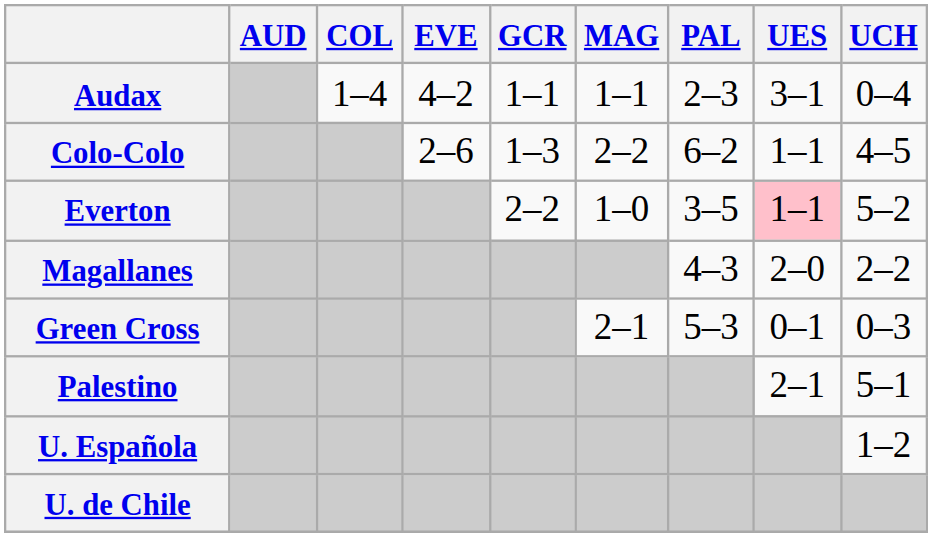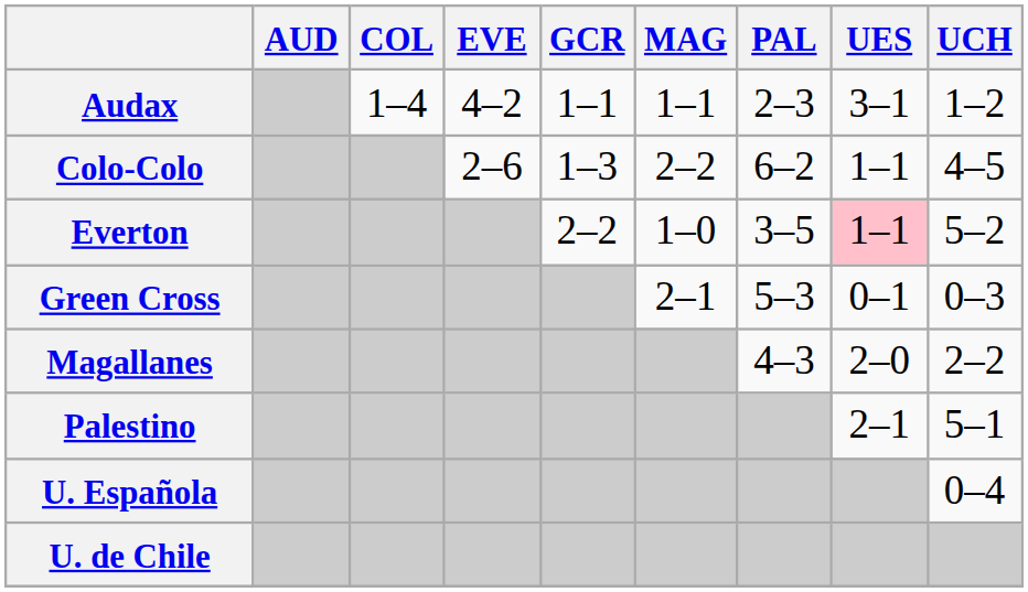Audax | UCH: 0–4 -> 1–2
rows swapped: Green Cross <-> Magallanes
U. Española | UCH: 1–2 -> 0–4
